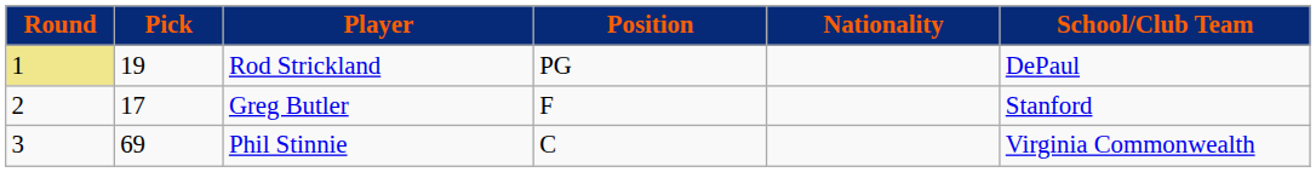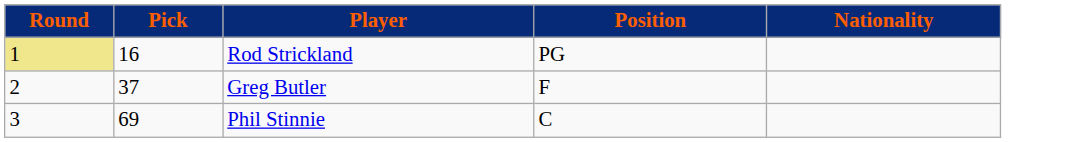- column: School/Club Team | DePaul | Stanford | Virginia Commonwealth
Rod Strickland | Pick: 19 -> 16
Greg Butler | Pick: 17 -> 37
